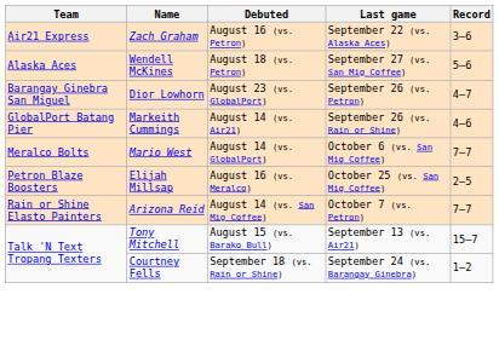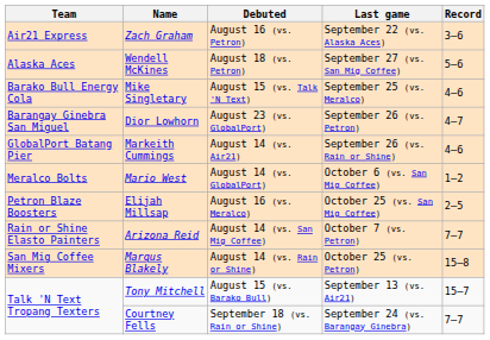+ row: Barako Bull Energy Cola | Mike Singletary | August 15 (vs. Talk 'N Text) | September 25 (vs. Meralco) | 4–6
Mario West | Record: 7–7 -> 1–2
+ row: San Mig Coffee Mixers | Marqus Blakely | August 14 (vs. Rain or Shine) | October 25 (vs. Petron) | 15–8
Courtney Fells | Record: 1–2 -> 7–7
